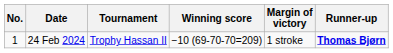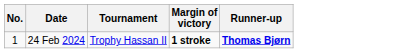- column: Winning score | −10 (69-70-70=209)
24 Feb 2024 | Margin of victory: normal -> bold
